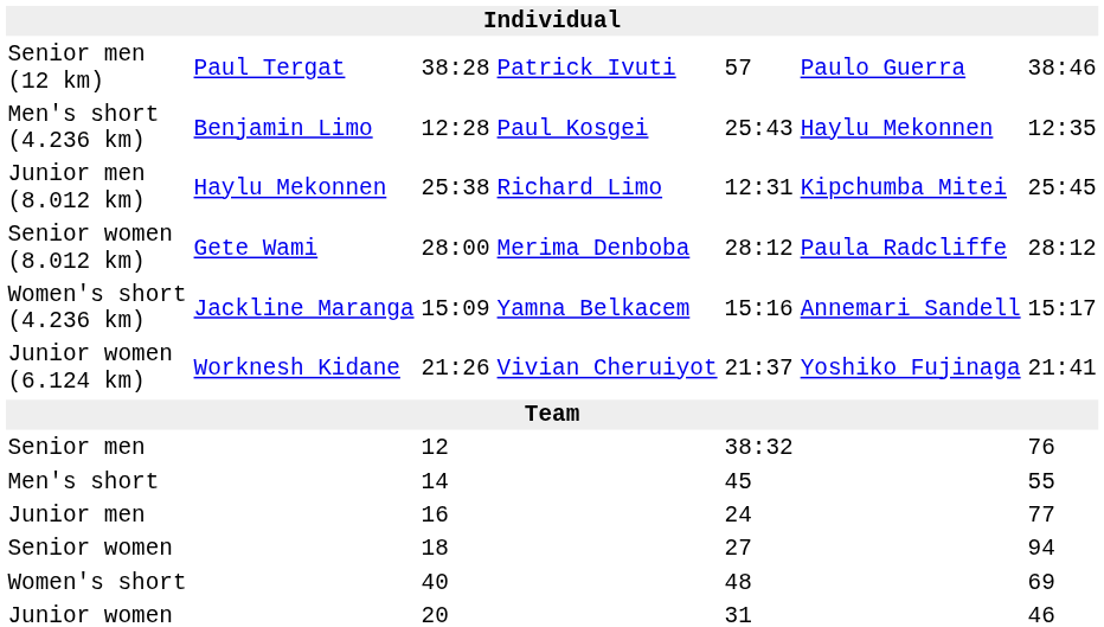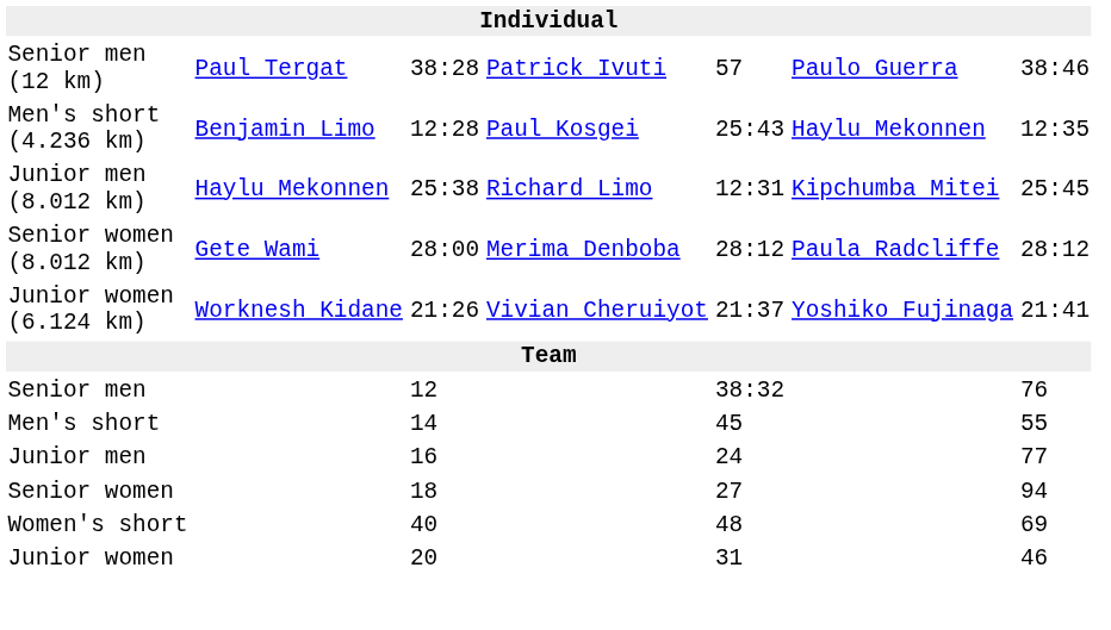- row: Women's short (4.236 km) | Jackline Maranga | 15:09 | Yamna Belkacem | 15:16 | Annemari Sandell | 15:17
